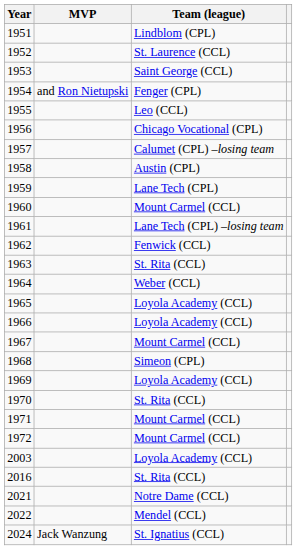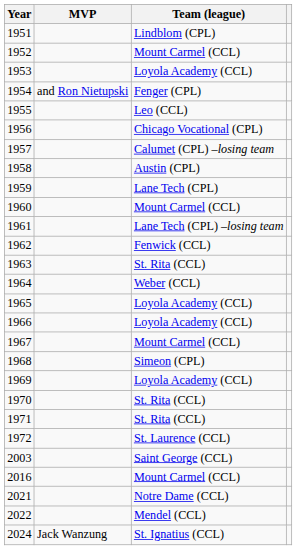1952 | Team (league): St. Laurence (CCL) -> Mount Carmel (CCL)
1953 | Team (league): Saint George (CCL) -> Loyola Academy (CCL)
1971 | Team (league): Mount Carmel (CCL) -> St. Rita (CCL)
1972 | Team (league): Mount Carmel (CCL) -> St. Laurence (CCL)
2003 | Team (league): Loyola Academy (CCL) -> Saint George (CCL)
2016 | Team (league): St. Rita (CCL) -> Mount Carmel (CCL)
